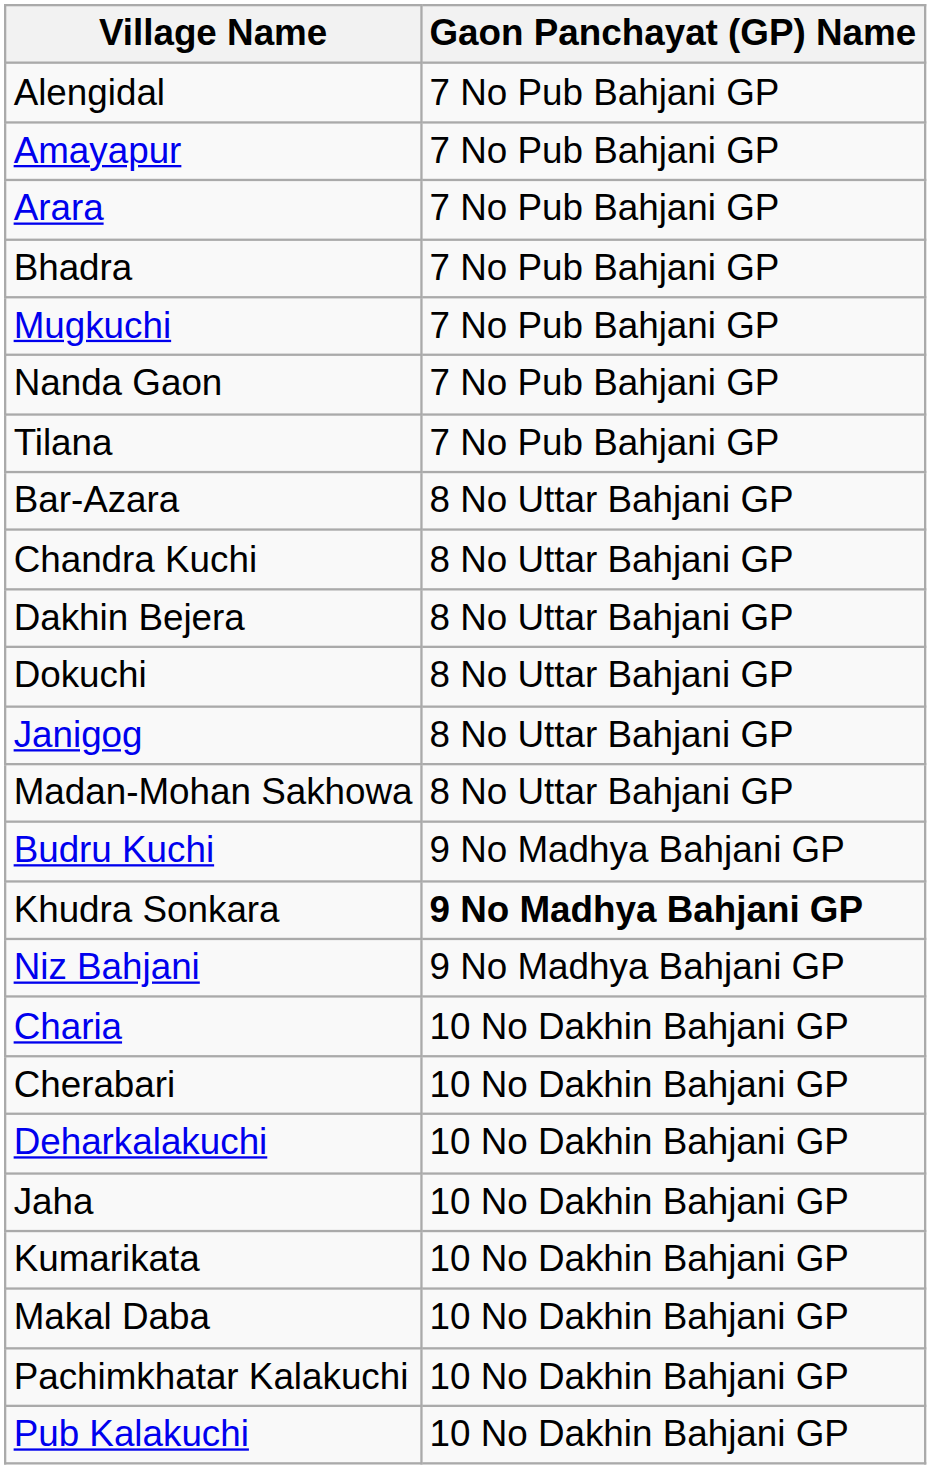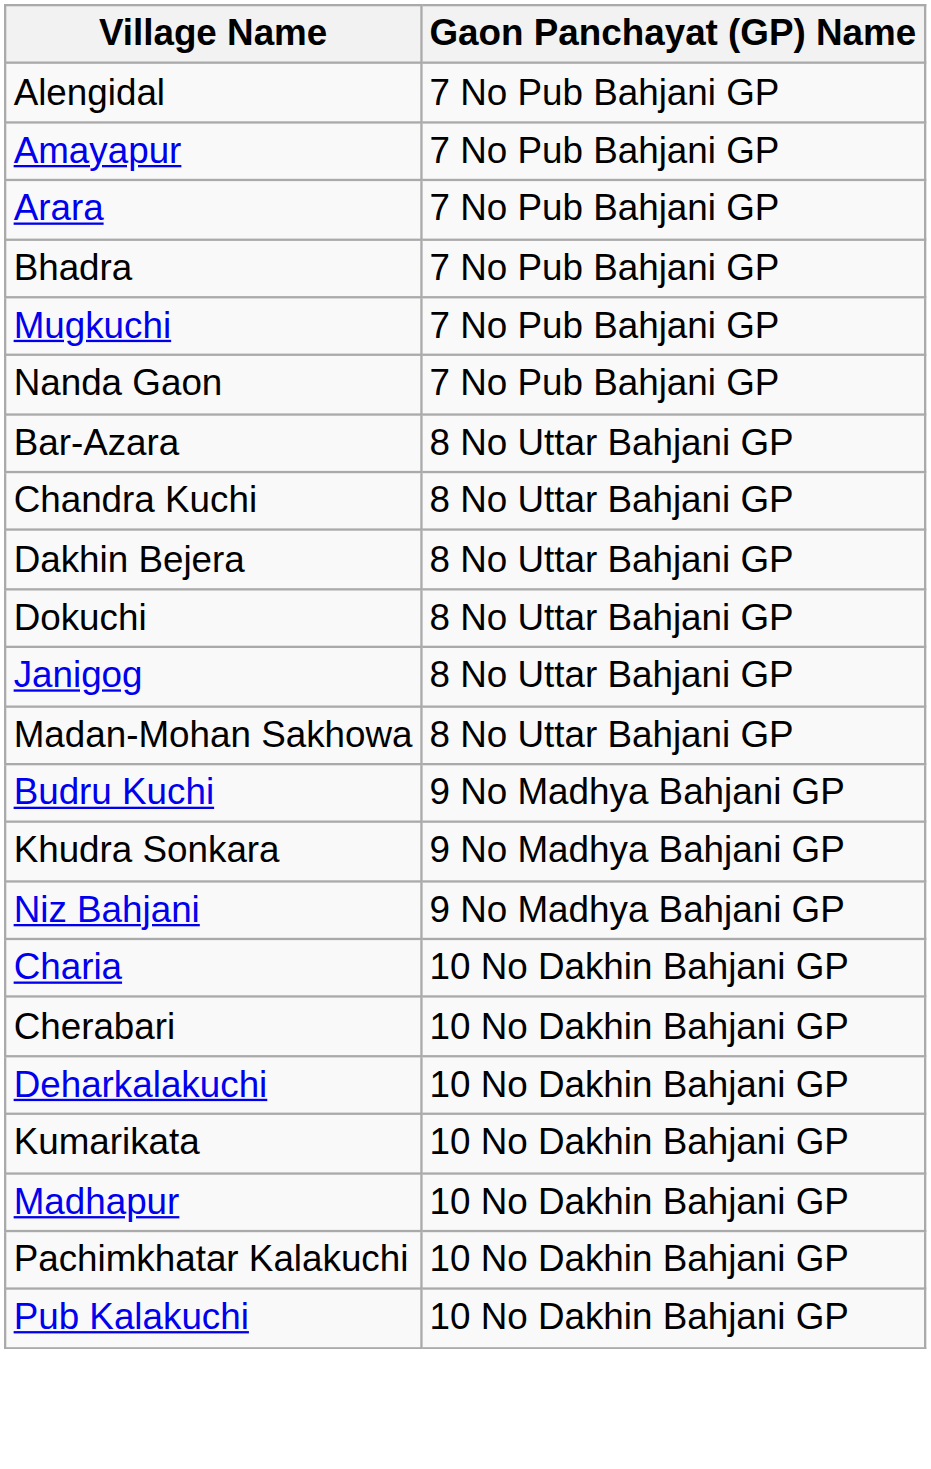- row: Tilana | 7 No Pub Bahjani GP
Khudra Sonkara | Gaon Panchayat (GP) Name: bold -> normal
- row: Jaha | 10 No Dakhin Bahjani GP
+ row: Madhapur | 10 No Dakhin Bahjani GP
- row: Makal Daba | 10 No Dakhin Bahjani GP
